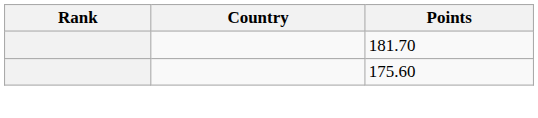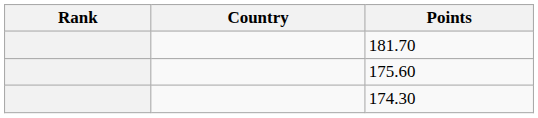+ row: 174.30
